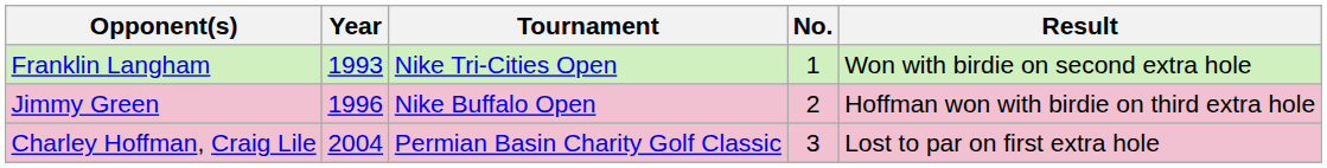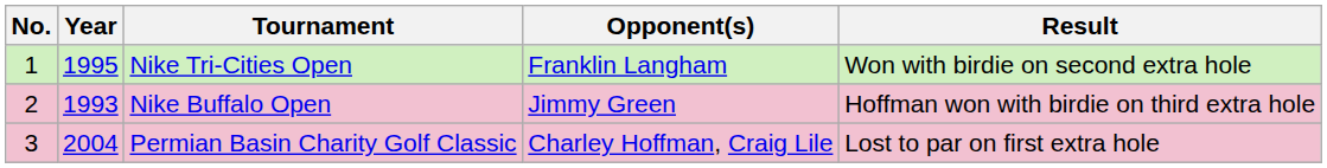columns swapped: No. <-> Opponent(s)
Nike Tri-Cities Open | Year: 1993 -> 1995
Nike Buffalo Open | Year: 1996 -> 1993
